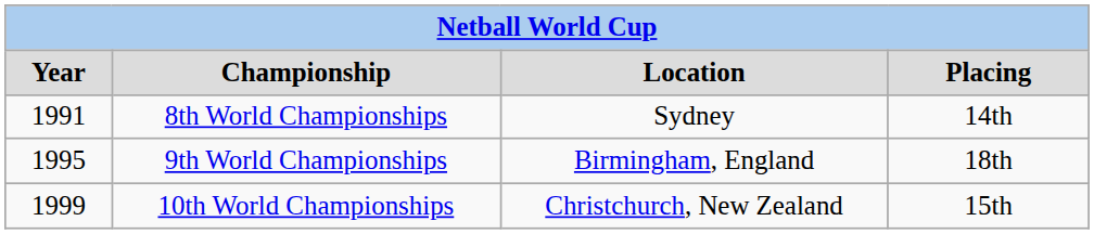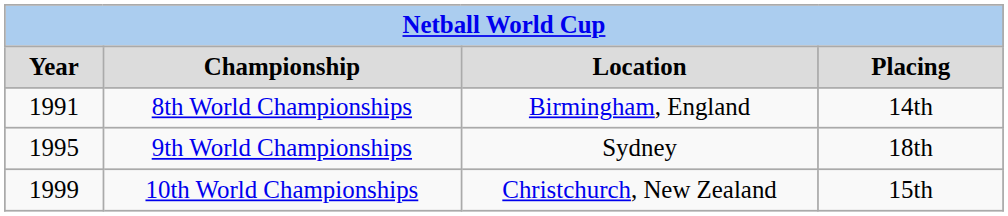8th World Championships | Location: Sydney -> Birmingham, England
9th World Championships | Location: Birmingham, England -> Sydney
